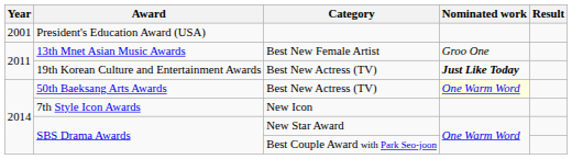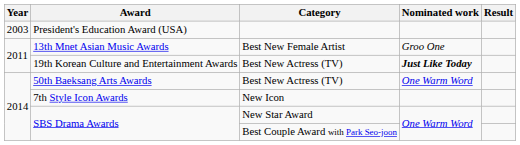President's Education Award (USA) | Year: 2001 -> 2003
50th Baeksang Arts Awards | Nominated work: lightyellow background -> no background
